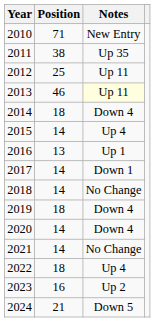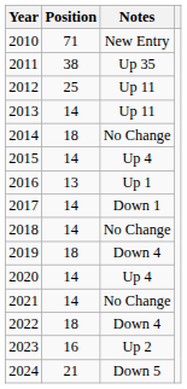2013 | Position: 46 -> 14
2013 | Notes: lightyellow background -> no background
2014 | Notes: Down 4 -> No Change
2020 | Notes: Down 4 -> Up 4
2022 | Notes: Up 4 -> Down 4
